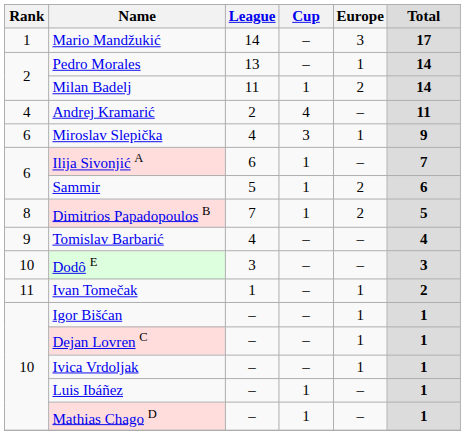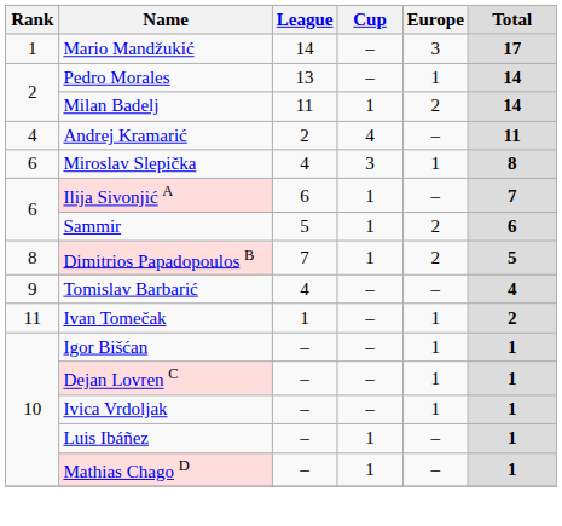Miroslav Slepička | Total: 9 -> 8
- row: 10 | Dodô E | 3 | – | – | 3
